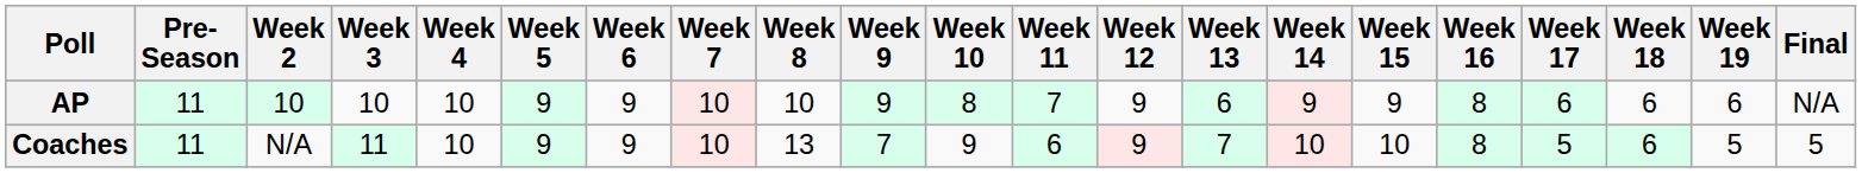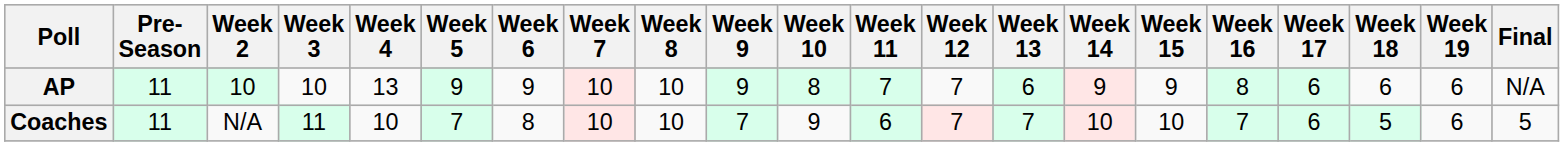AP | Week 4: 10 -> 13
AP | Week 12: 9 -> 7
Coaches | Week 5: 9 -> 7
Coaches | Week 6: 9 -> 8
Coaches | Week 8: 13 -> 10
Coaches | Week 12: 9 -> 7
Coaches | Week 16: 8 -> 7
Coaches | Week 17: 5 -> 6
Coaches | Week 18: 6 -> 5
Coaches | Week 19: 5 -> 6
